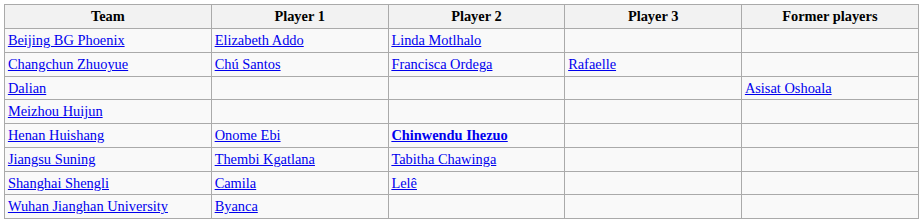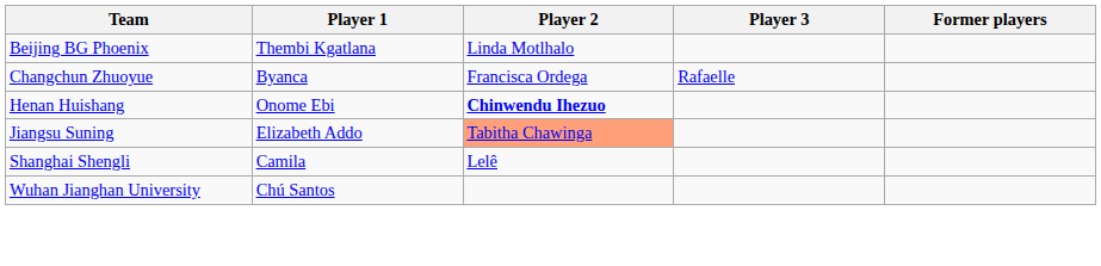Beijing BG Phoenix | Player 1: Elizabeth Addo -> Thembi Kgatlana
Changchun Zhuoyue | Player 1: Chú Santos -> Byanca
- row: Dalian | Asisat Oshoala
- row: Meizhou Huijun
Jiangsu Suning | Player 1: Thembi Kgatlana -> Elizabeth Addo
Jiangsu Suning | Player 2: no background -> lightsalmon background
Wuhan Jianghan University | Player 1: Byanca -> Chú Santos
